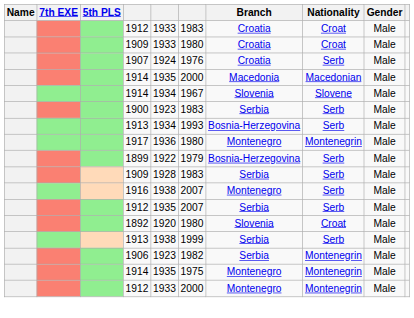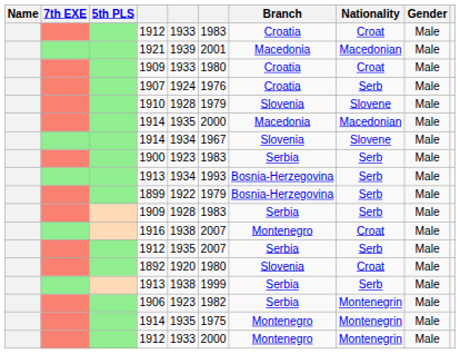+ row: 1921 | 1939 | 2001 | Macedonia | Macedonian | Male
+ row: 1910 | 1928 | 1979 | Slovenia | Slovene | Male
- row: 1917 | 1936 | 1980 | Montenegro | Montenegrin | Male
1916 | Nationality: Serb -> Croat
